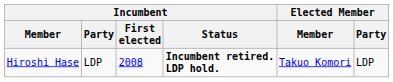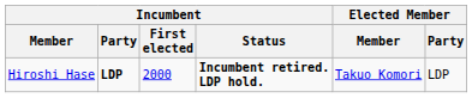Hiroshi Hase | Incumbent / Party: normal -> bold
Hiroshi Hase | Incumbent / First elected: 2008 -> 2000
